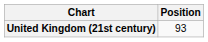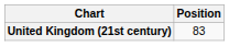United Kingdom (21st century) | Position: 93 -> 83
